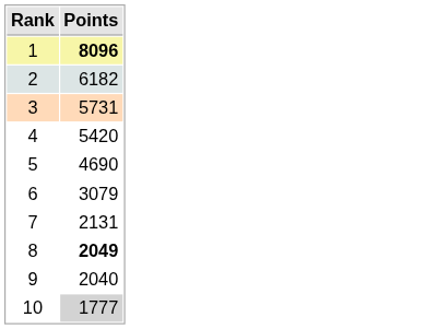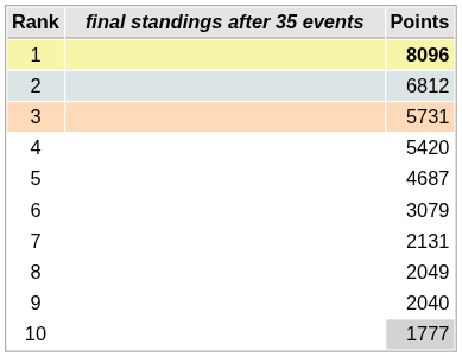+ column: final standings after 35 events
2 | Points: 6182 -> 6812
5 | Points: 4690 -> 4687
8 | Points: bold -> normal
